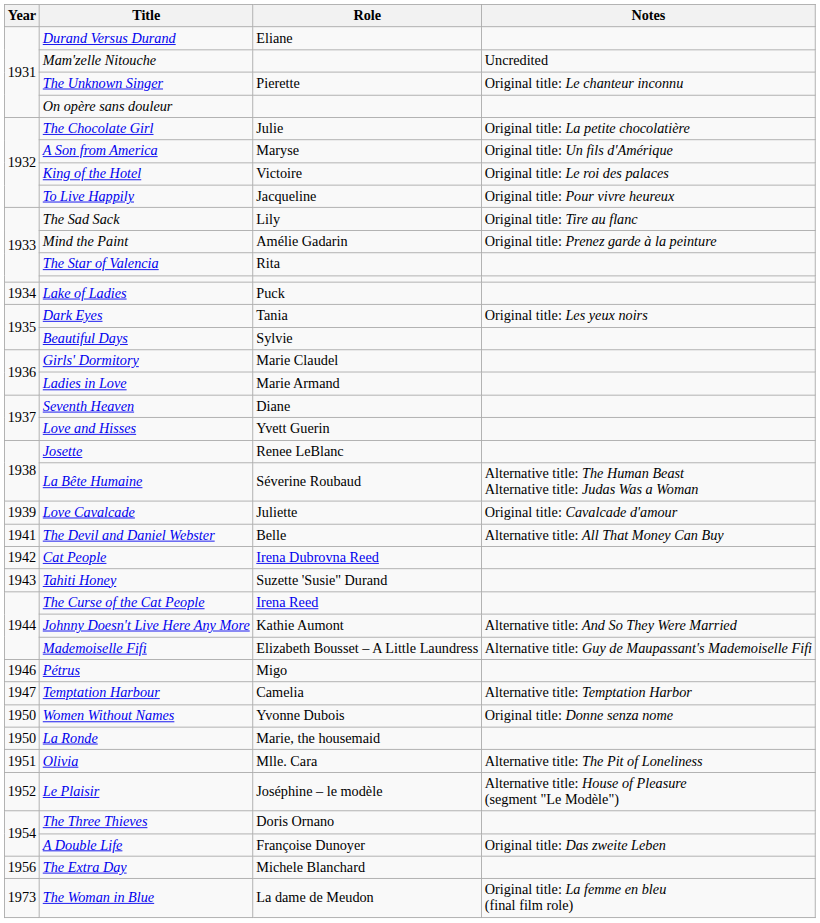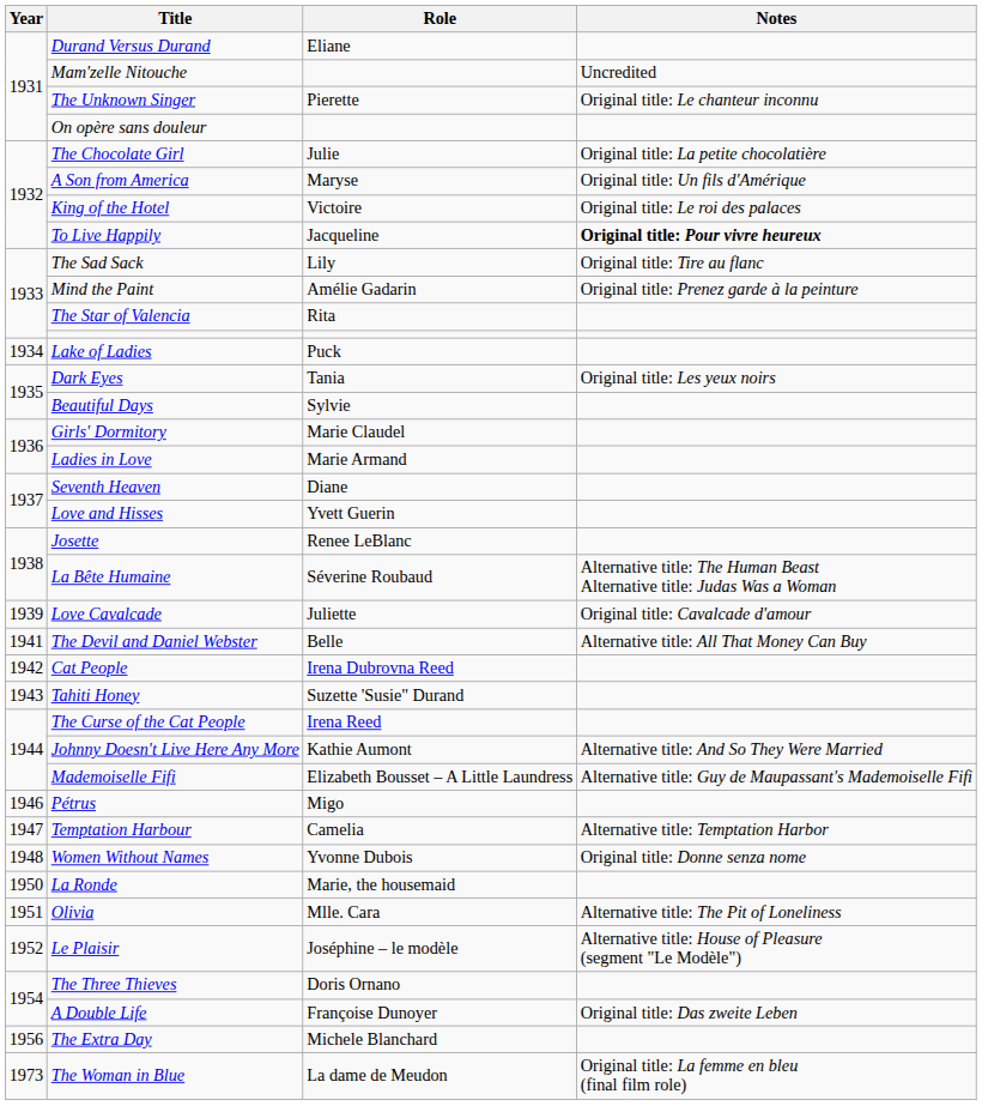To Live Happily | Notes: normal -> bold
Women Without Names | Year: 1950 -> 1948
